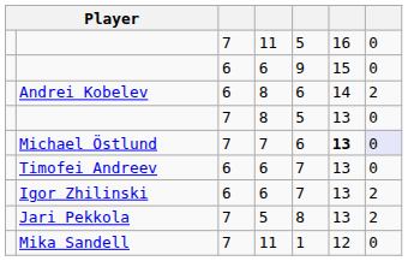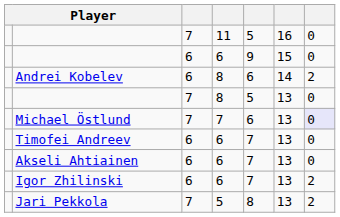Michael Östlund | column 6: bold -> normal
+ row: Akseli Ahtiainen | 6 | 6 | 7 | 13 | 0
- row: Mika Sandell | 7 | 11 | 1 | 12 | 0
